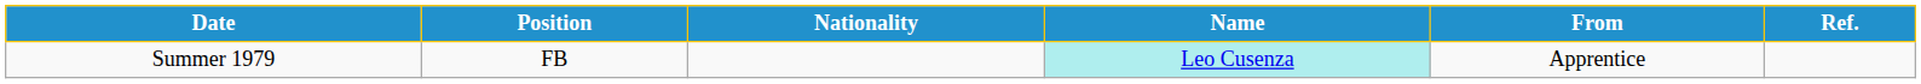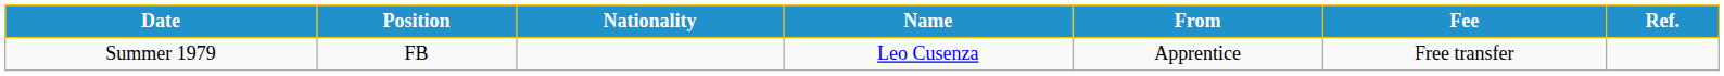+ column: Fee | Free transfer
Summer 1979 | Name: paleturquoise background -> no background
